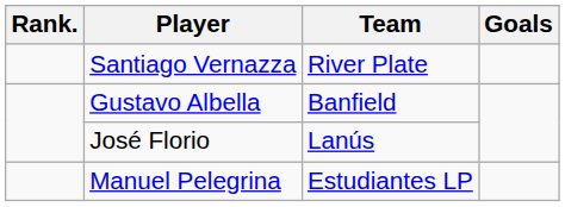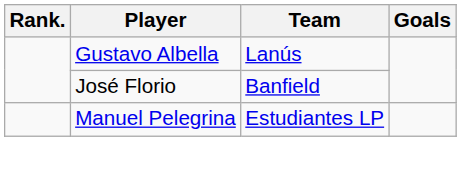- row: Santiago Vernazza | River Plate
Gustavo Albella | Team: Banfield -> Lanús
José Florio | Team: Lanús -> Banfield
